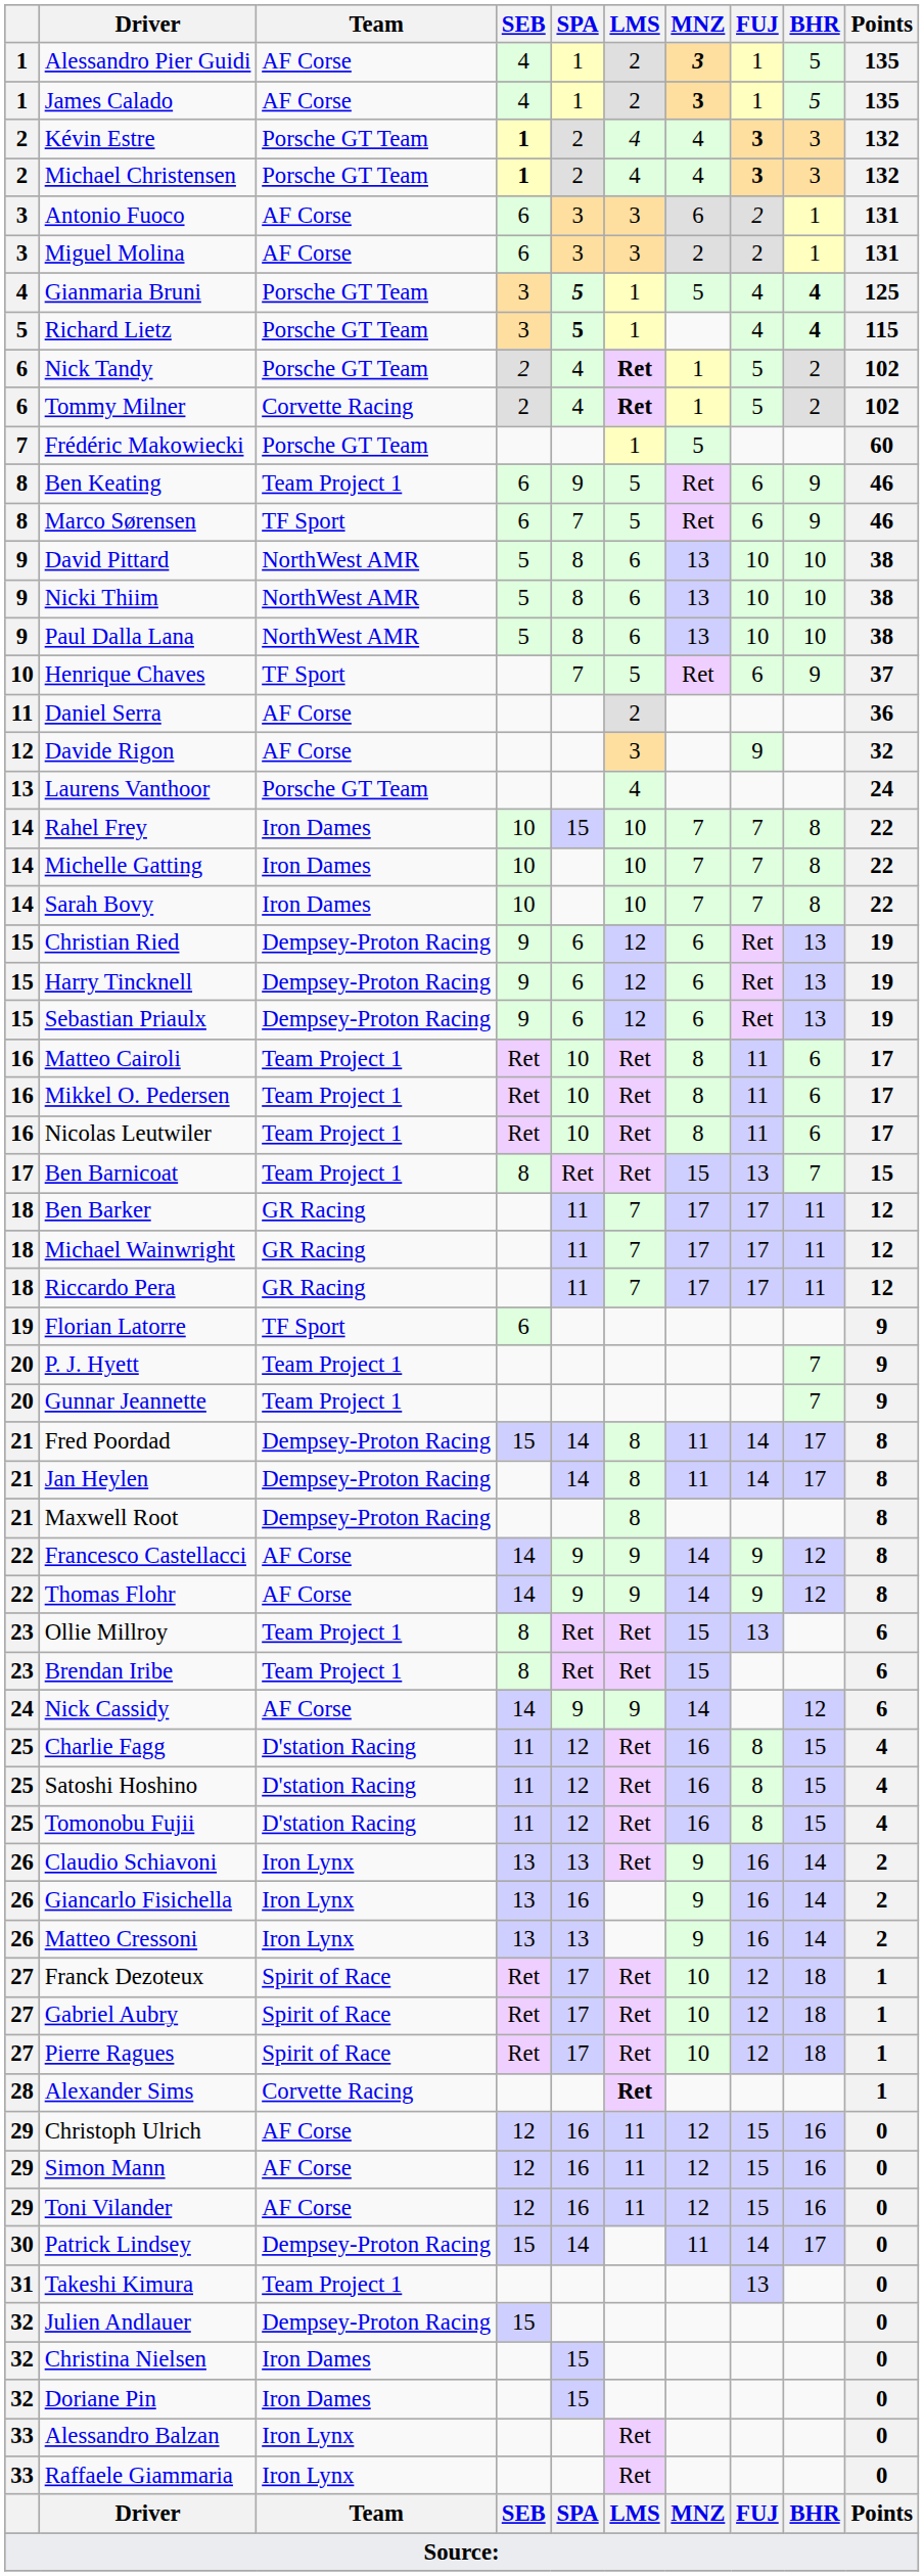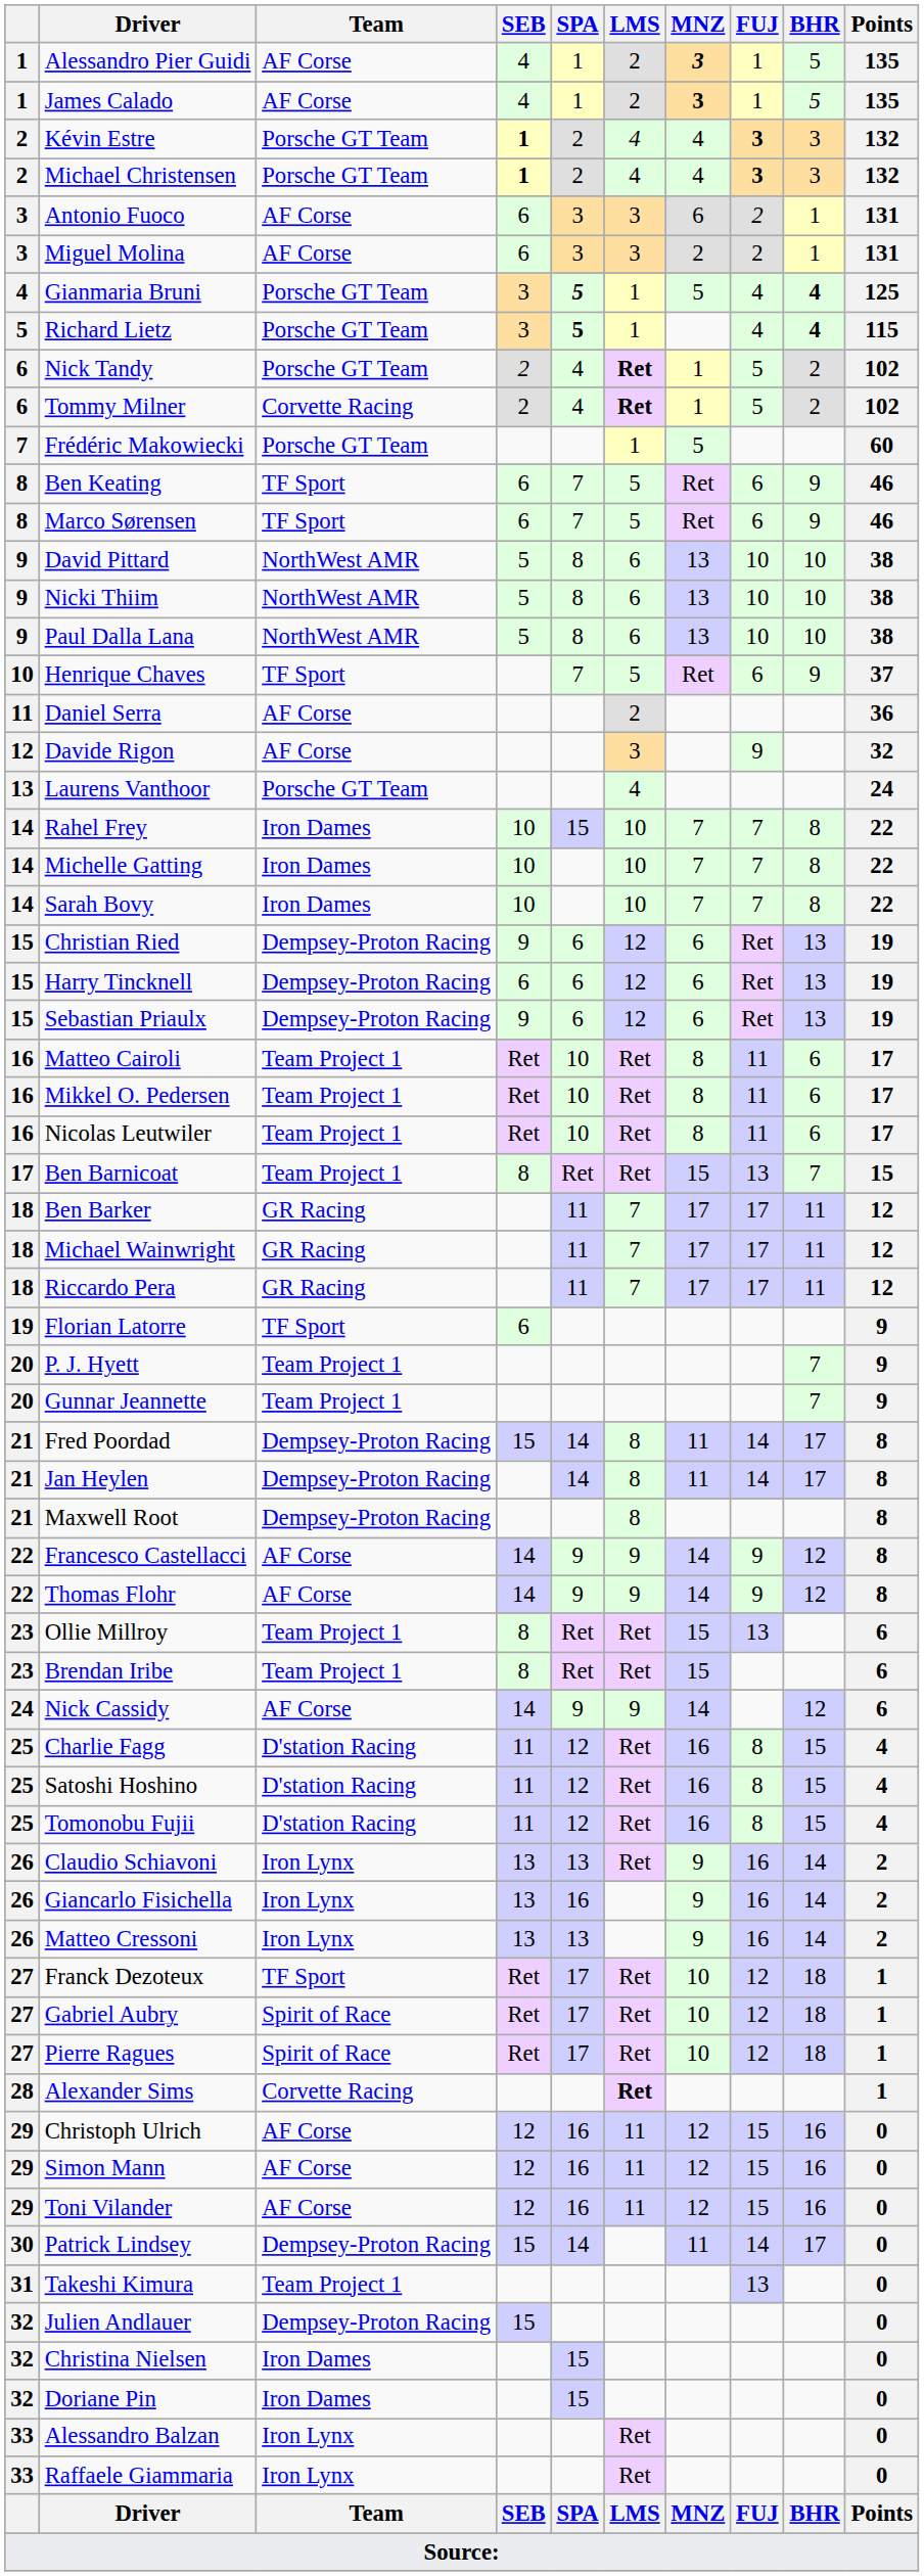Ben Keating | Team: Team Project 1 -> TF Sport
Ben Keating | SPA: 9 -> 7
Harry Tincknell | SEB: 9 -> 6
Franck Dezoteux | Team: Spirit of Race -> TF Sport
